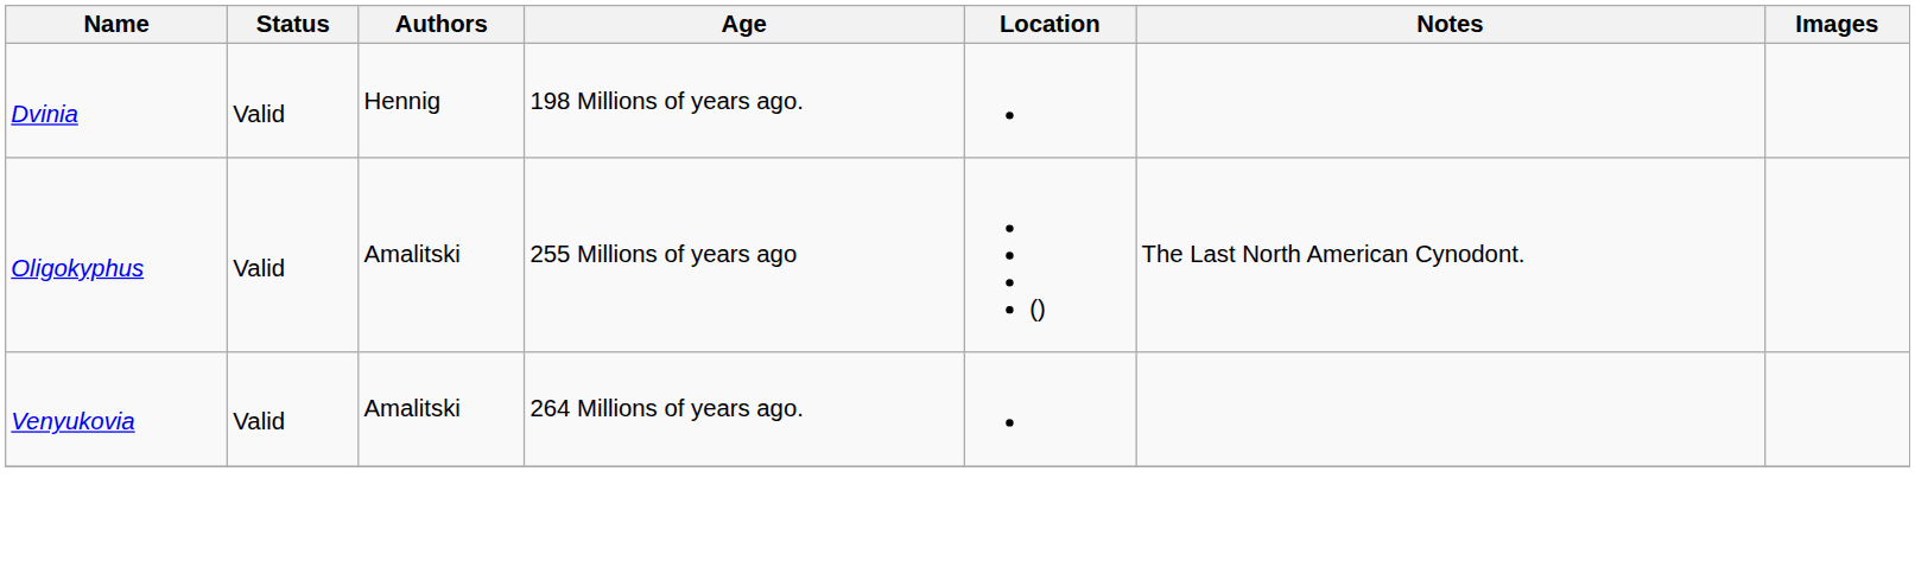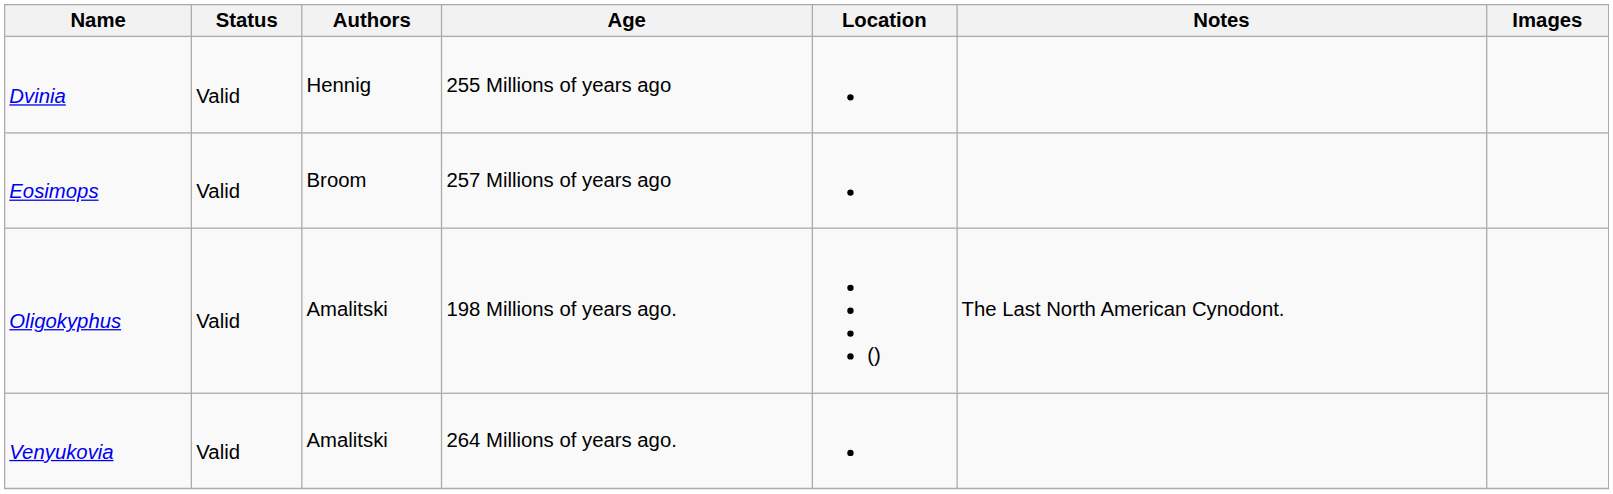Dvinia | Age: 198 Millions of years ago. -> 255 Millions of years ago
+ row: Eosimops | Valid | Broom | 257 Millions of years ago
Oligokyphus | Age: 255 Millions of years ago -> 198 Millions of years ago.
